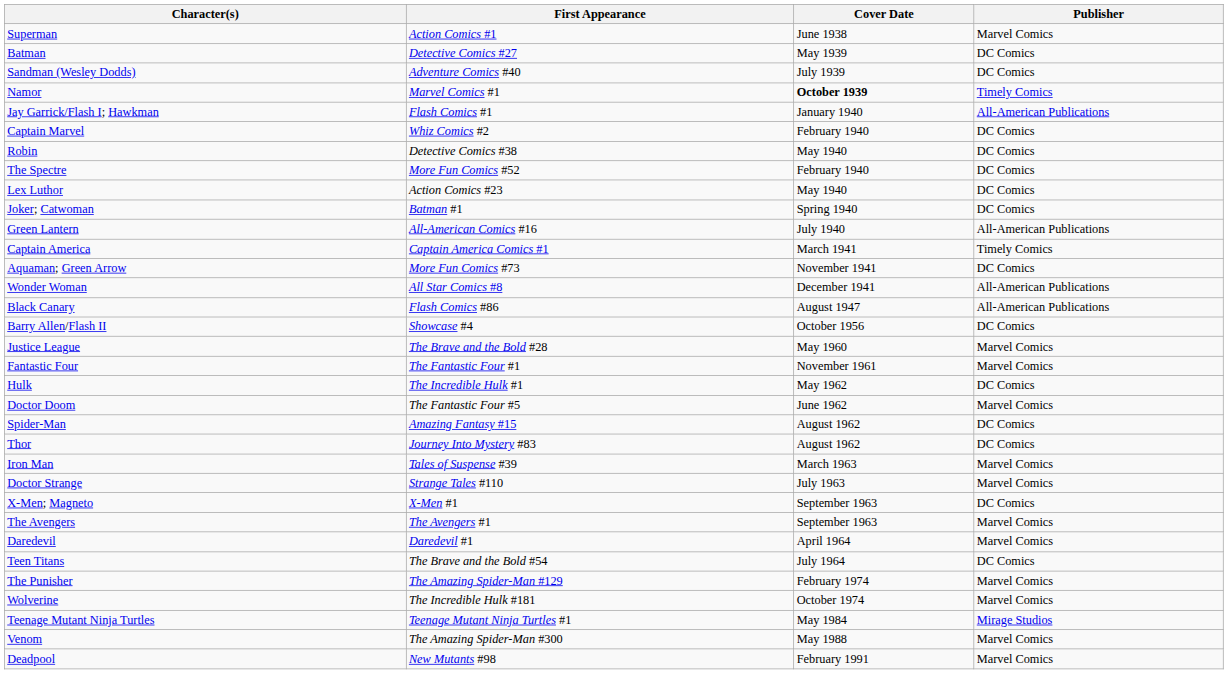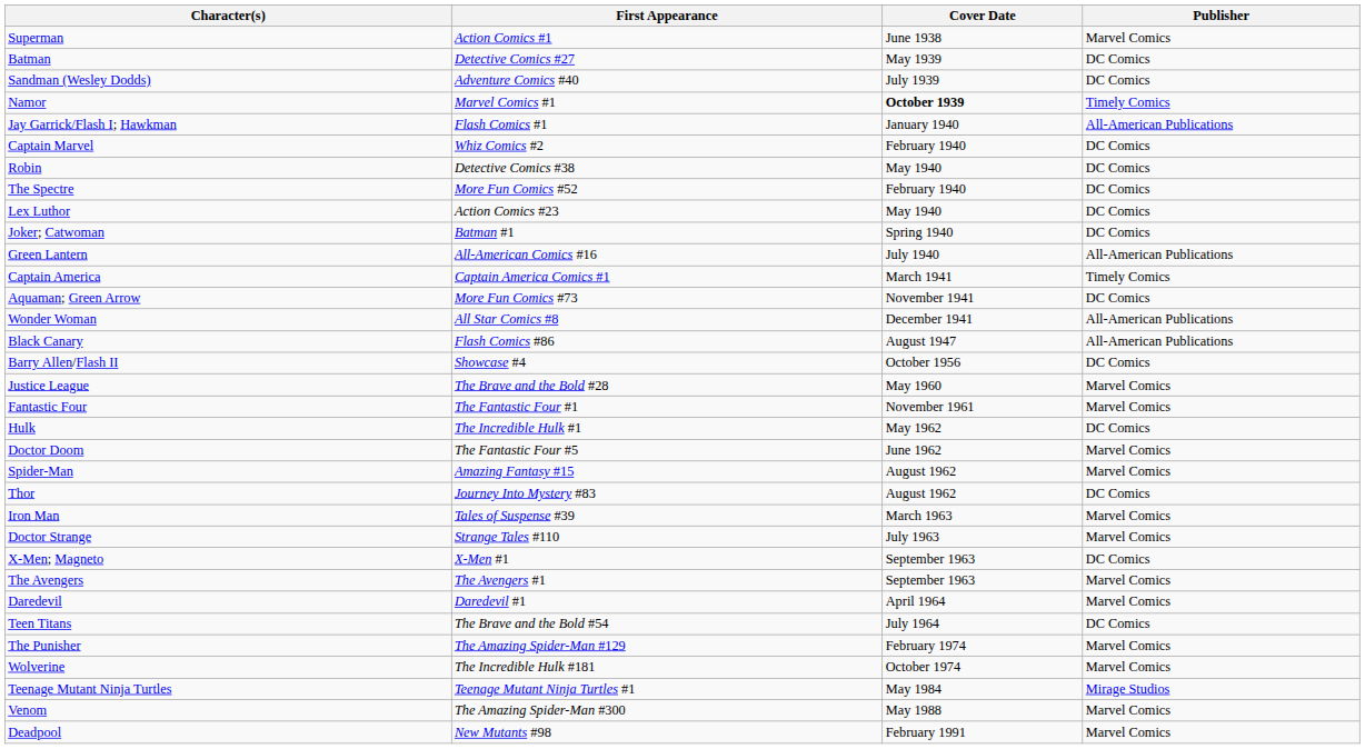Spider-Man | Publisher: DC Comics -> Marvel Comics
